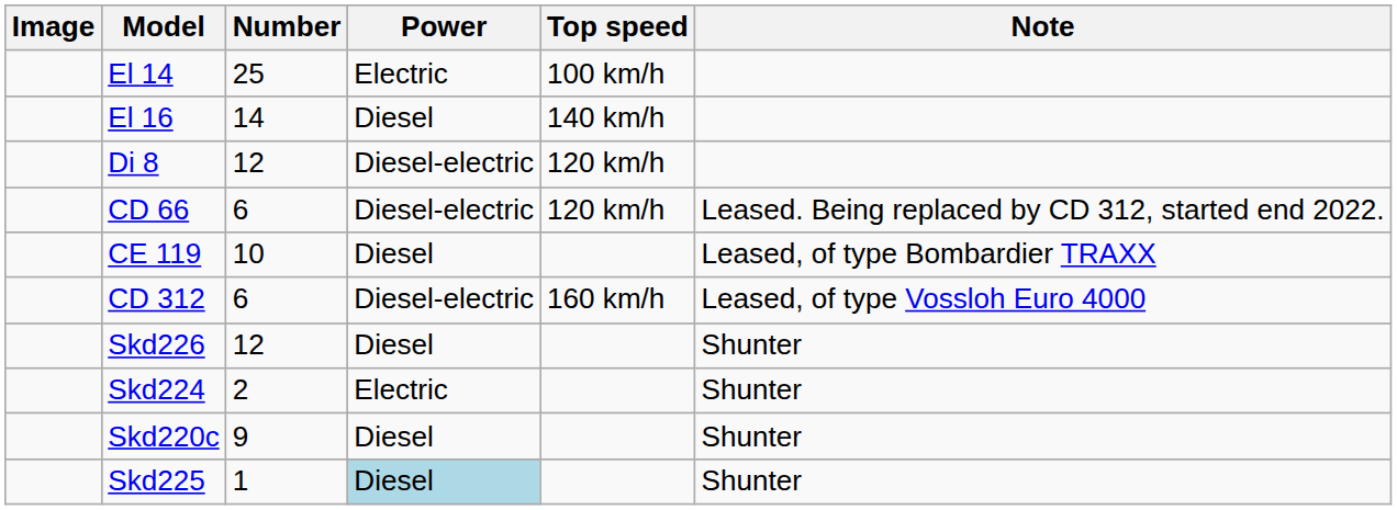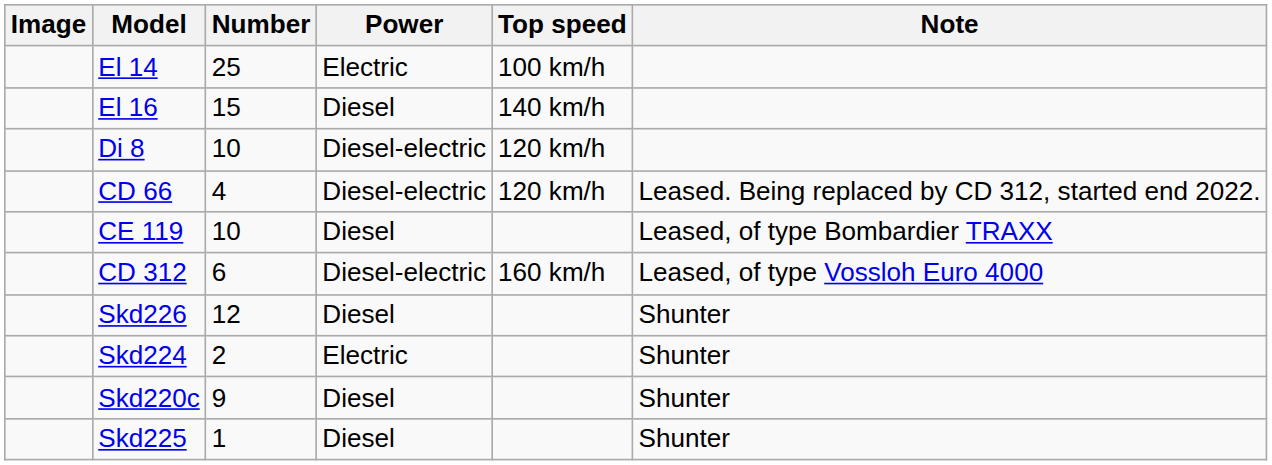El 16 | Number: 14 -> 15
Di 8 | Number: 12 -> 10
CD 66 | Number: 6 -> 4
Skd225 | Power: lightblue background -> no background
